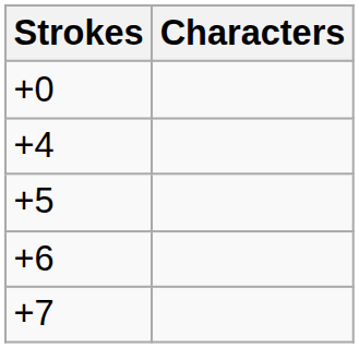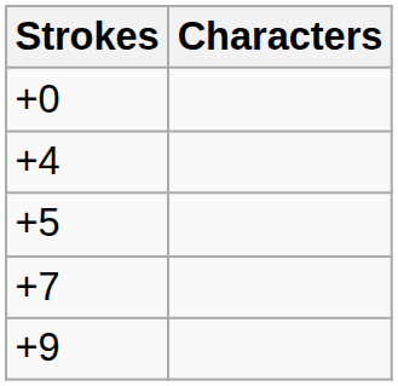- row: +6
+ row: +9
